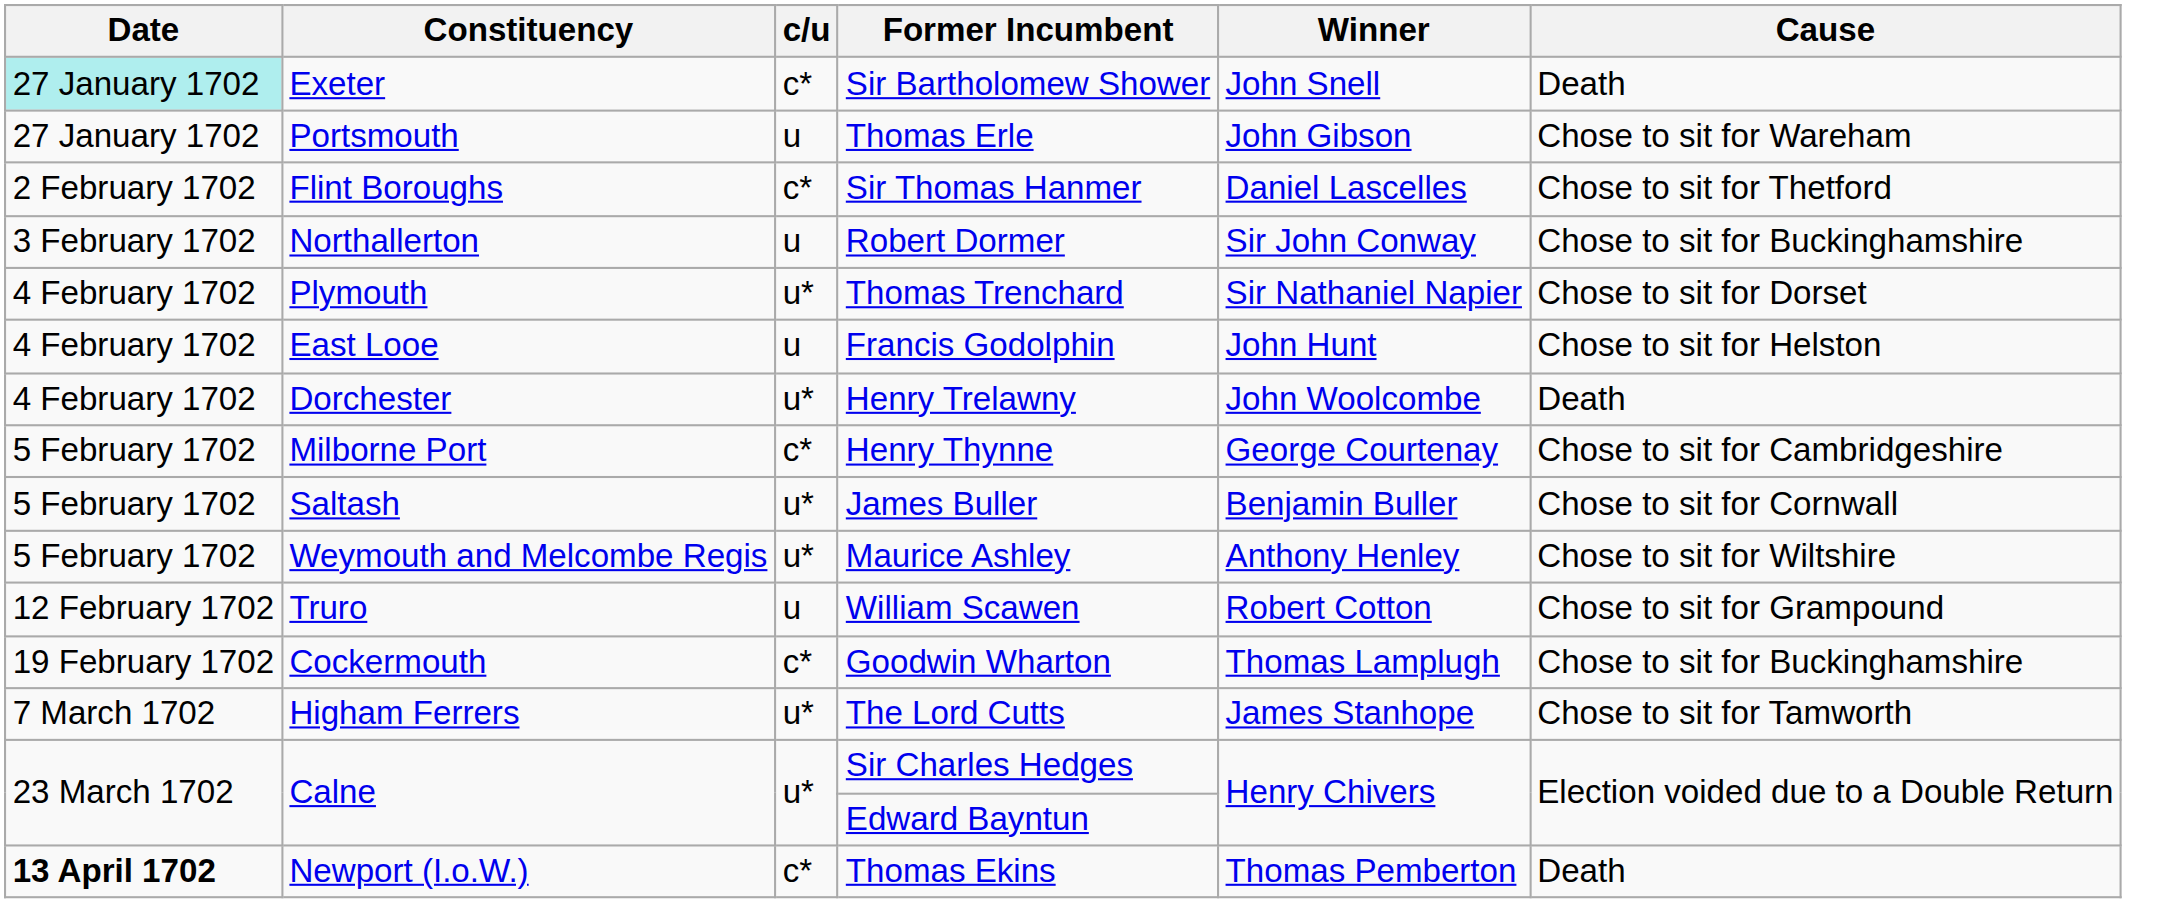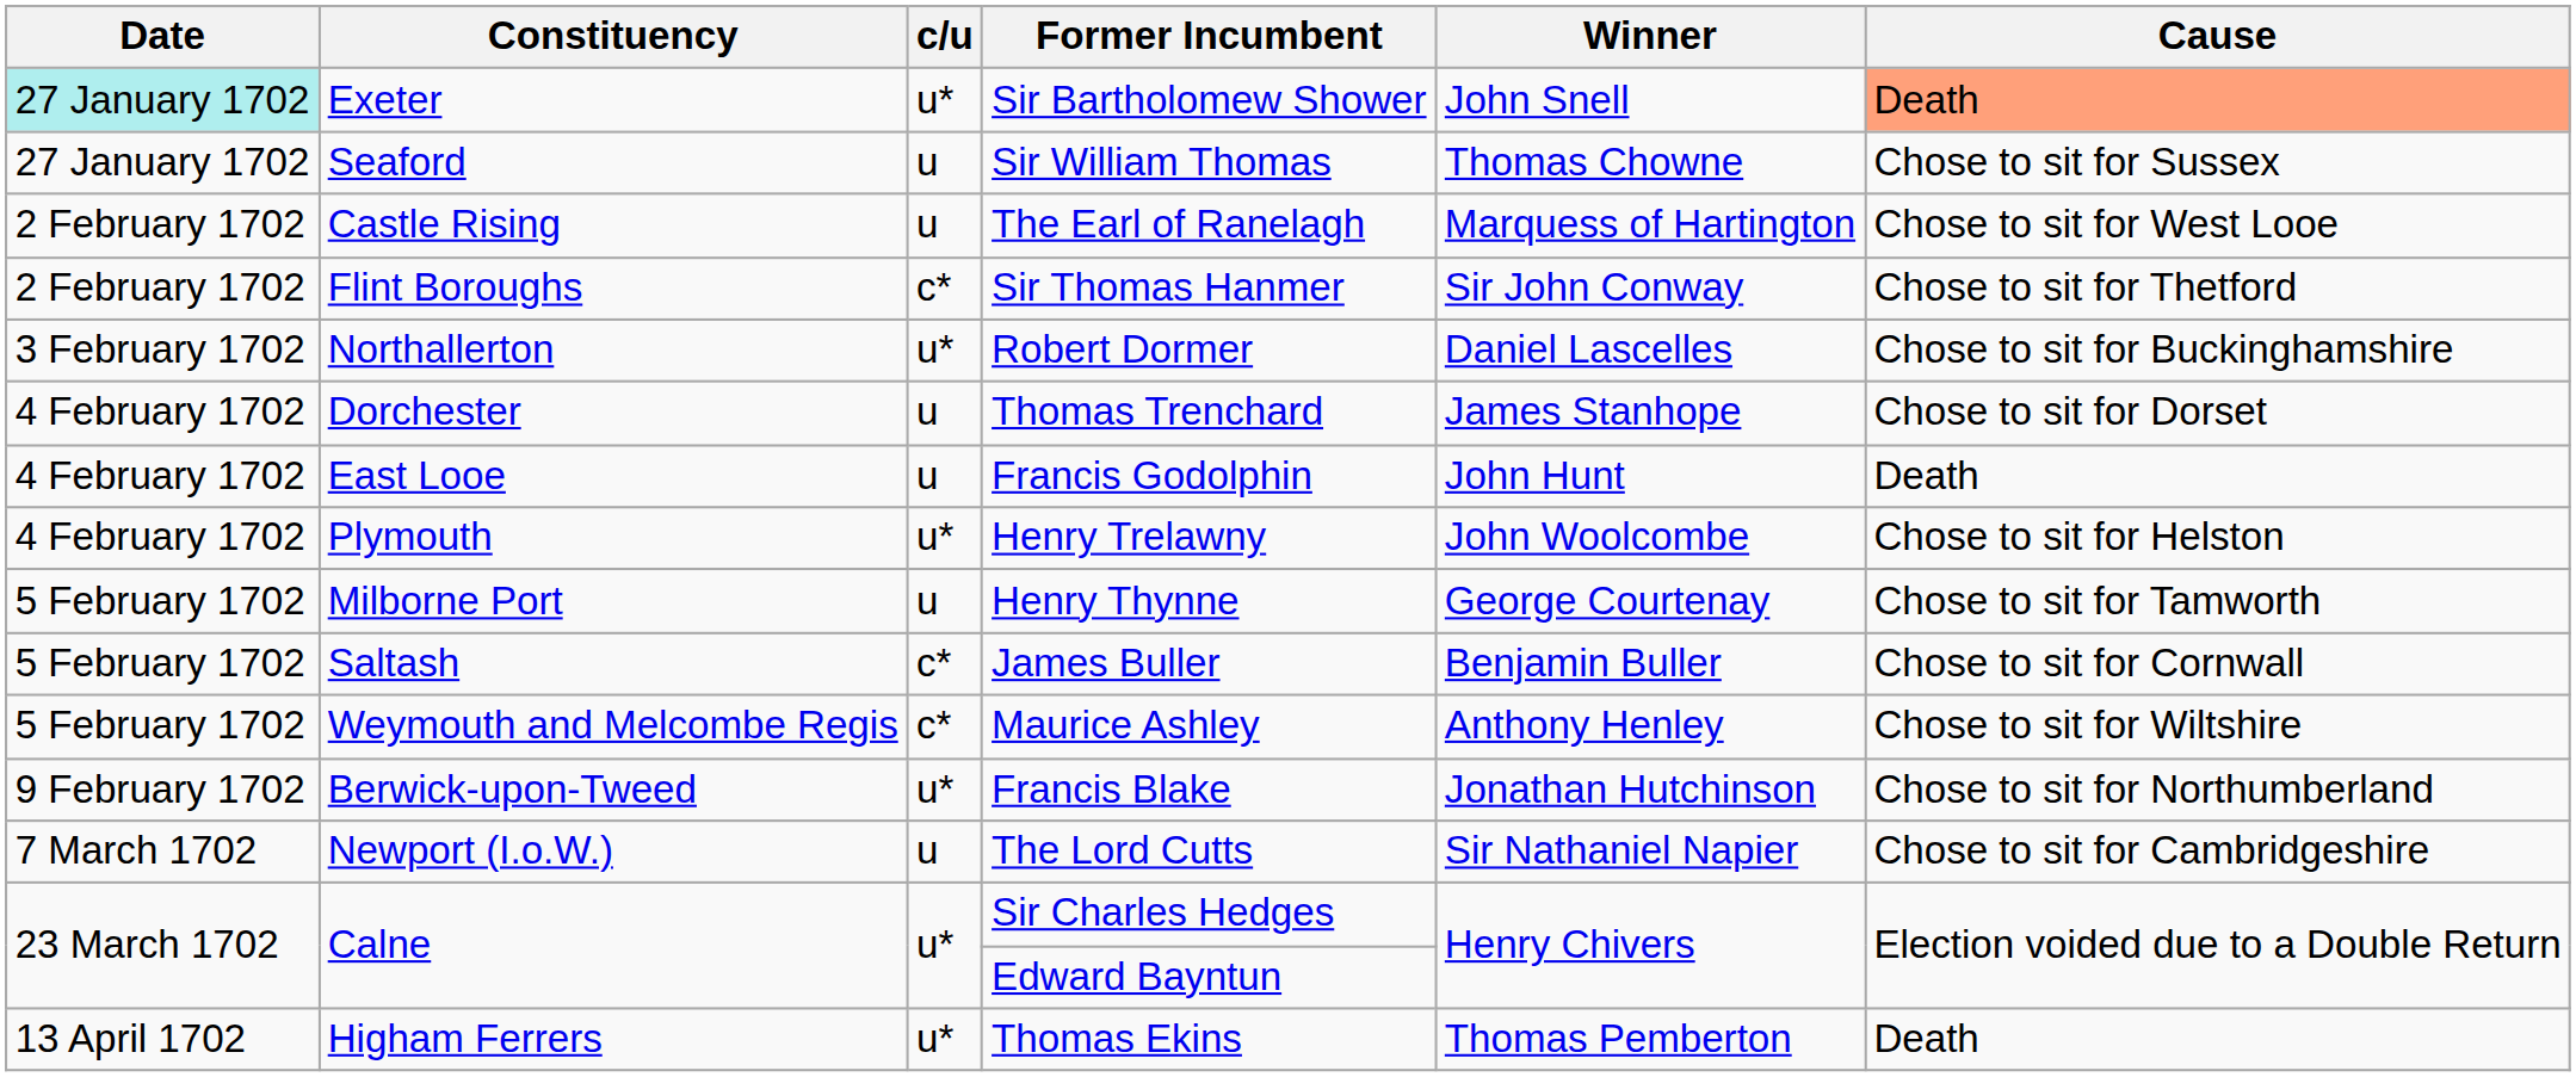Sir Bartholomew Shower | c/u: c* -> u*
Sir Bartholomew Shower | Cause: no background -> lightsalmon background
- row: 27 January 1702 | Portsmouth | u | Thomas Erle | John Gibson | Chose to sit for Wareham
+ row: 27 January 1702 | Seaford | u | Sir William Thomas | Thomas Chowne | Chose to sit for Sussex
+ row: 2 February 1702 | Castle Rising | u | The Earl of Ranelagh | Marquess of Hartington | Chose to sit for West Looe
Sir Thomas Hanmer | Winner: Daniel Lascelles -> Sir John Conway
Robert Dormer | c/u: u -> u*
Robert Dormer | Winner: Sir John Conway -> Daniel Lascelles
Thomas Trenchard | Constituency: Plymouth -> Dorchester
Thomas Trenchard | c/u: u* -> u
Thomas Trenchard | Winner: Sir Nathaniel Napier -> James Stanhope
Francis Godolphin | Cause: Chose to sit for Helston -> Death
Henry Trelawny | Constituency: Dorchester -> Plymouth
Henry Trelawny | Cause: Death -> Chose to sit for Helston
Henry Thynne | c/u: c* -> u
Henry Thynne | Cause: Chose to sit for Cambridgeshire -> Chose to sit for Tamworth
James Buller | c/u: u* -> c*
Maurice Ashley | c/u: u* -> c*
+ row: 9 February 1702 | Berwick-upon-Tweed | u* | Francis Blake | Jonathan Hutchinson | Chose to sit for Northumberland
- row: 12 February 1702 | Truro | u | William Scawen | Robert Cotton | Chose to sit for Grampound
- row: 19 February 1702 | Cockermouth | c* | Goodwin Wharton | Thomas Lamplugh | Chose to sit for Buckinghamshire
The Lord Cutts | Constituency: Higham Ferrers -> Newport (I.o.W.)
The Lord Cutts | c/u: u* -> u
The Lord Cutts | Winner: James Stanhope -> Sir Nathaniel Napier
The Lord Cutts | Cause: Chose to sit for Tamworth -> Chose to sit for Cambridgeshire
Thomas Ekins | Date: bold -> normal
Thomas Ekins | Constituency: Newport (I.o.W.) -> Higham Ferrers
Thomas Ekins | c/u: c* -> u*
